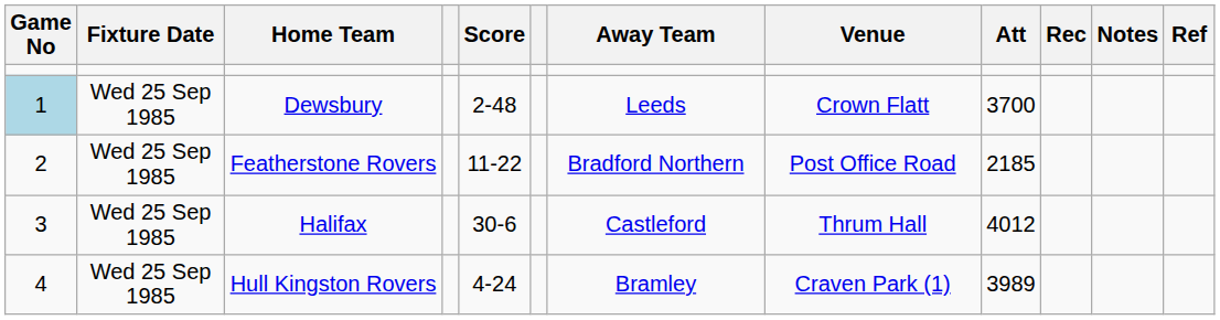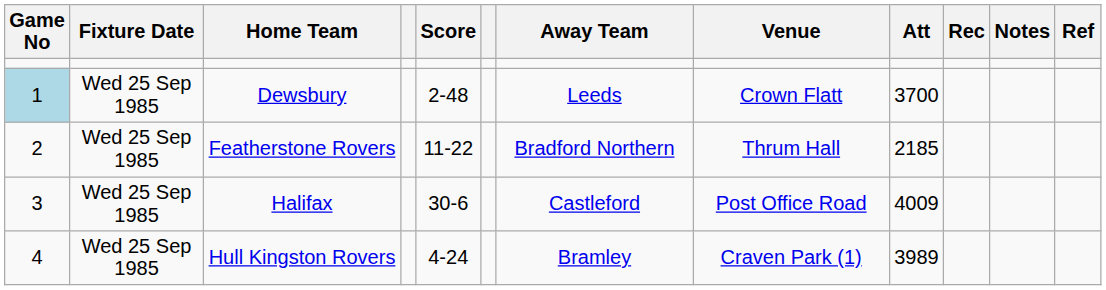Featherstone Rovers | Venue: Post Office Road -> Thrum Hall
Halifax | Venue: Thrum Hall -> Post Office Road
Halifax | Att: 4012 -> 4009
